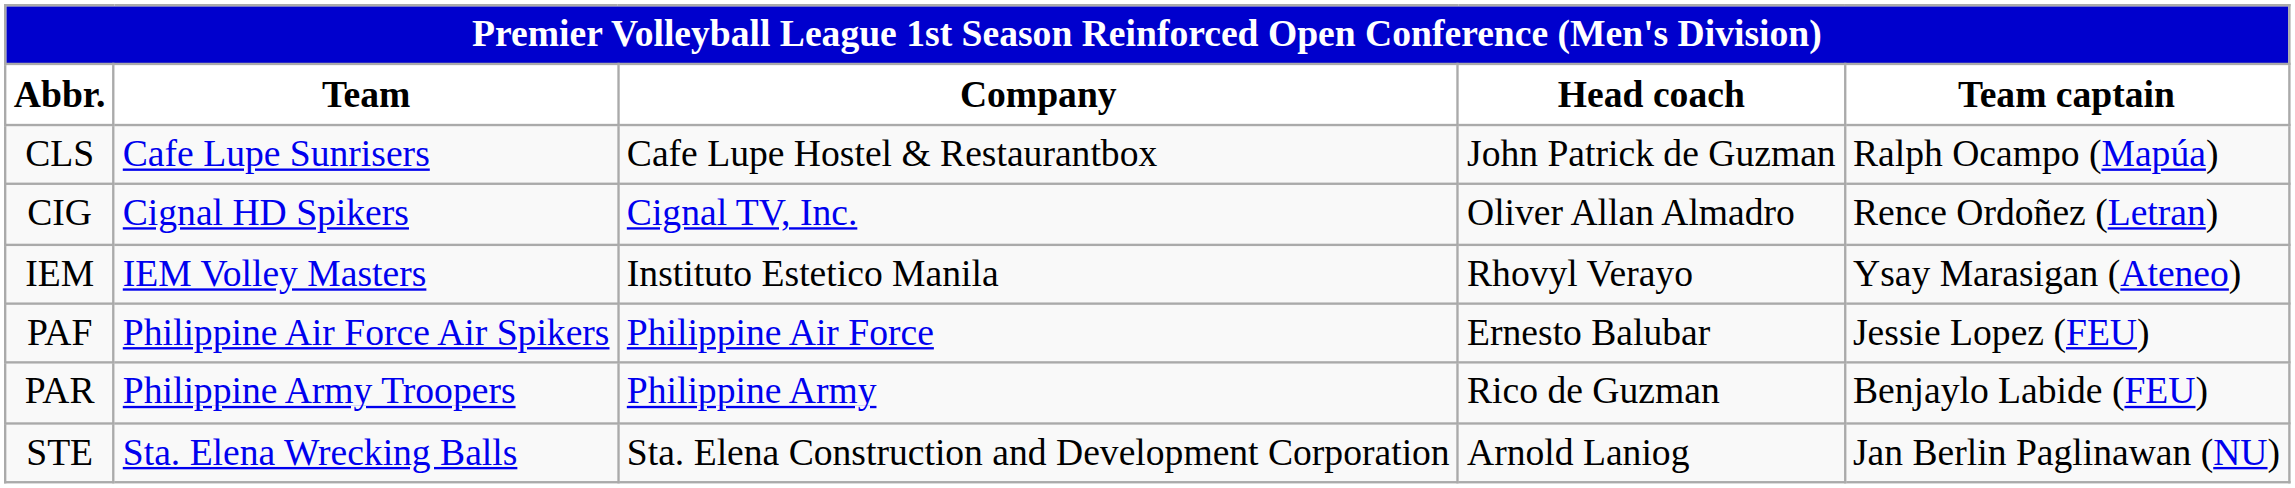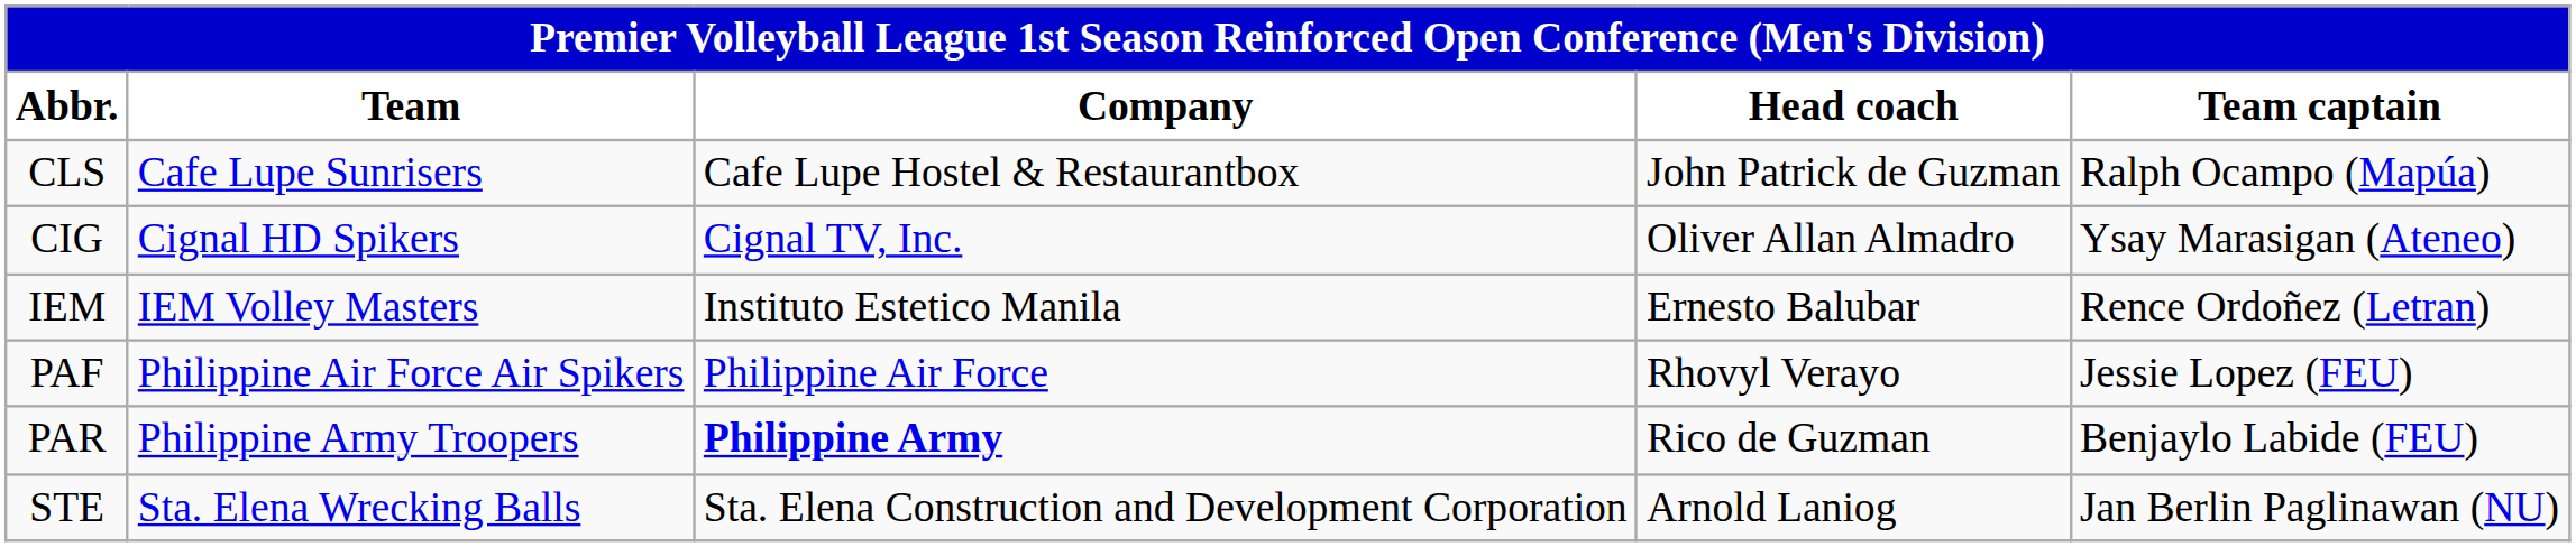CIG | Team captain: Rence Ordoñez (Letran) -> Ysay Marasigan (Ateneo)
IEM | Head coach: Rhovyl Verayo -> Ernesto Balubar
IEM | Team captain: Ysay Marasigan (Ateneo) -> Rence Ordoñez (Letran)
PAF | Head coach: Ernesto Balubar -> Rhovyl Verayo
PAR | Company: normal -> bold
